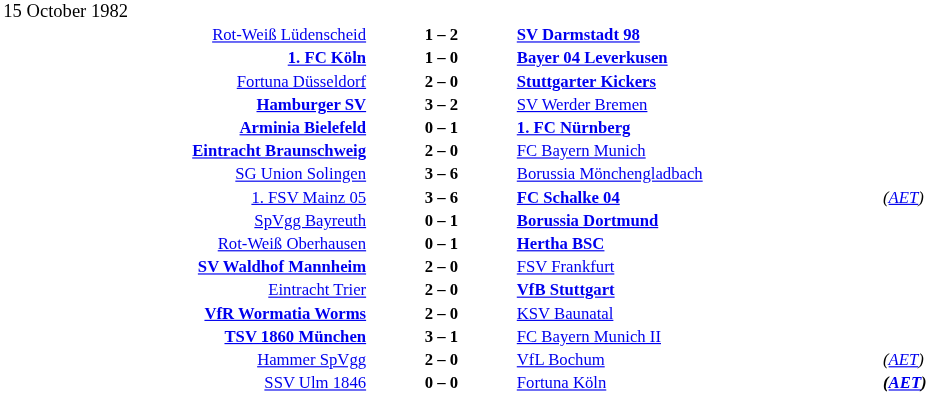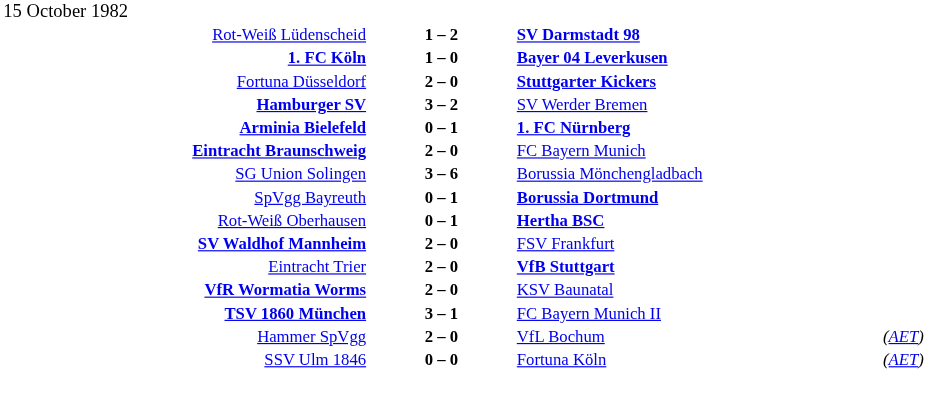- row: 1. FSV Mainz 05 | 3 – 6 | FC Schalke 04 | (AET)
SSV Ulm 1846 | column 4: bold -> normal
